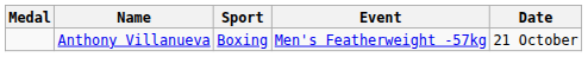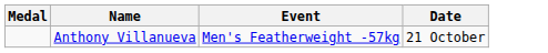- column: Sport | Boxing
